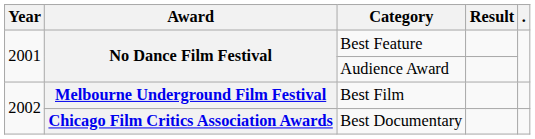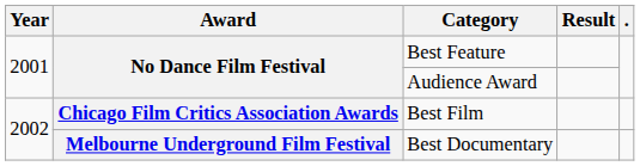Best Film | Award: Melbourne Underground Film Festival -> Chicago Film Critics Association Awards
Best Documentary | Award: Chicago Film Critics Association Awards -> Melbourne Underground Film Festival
